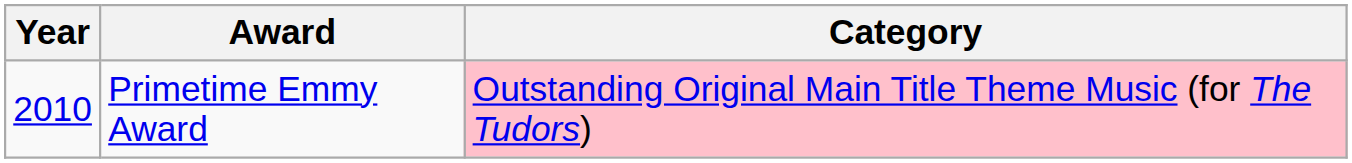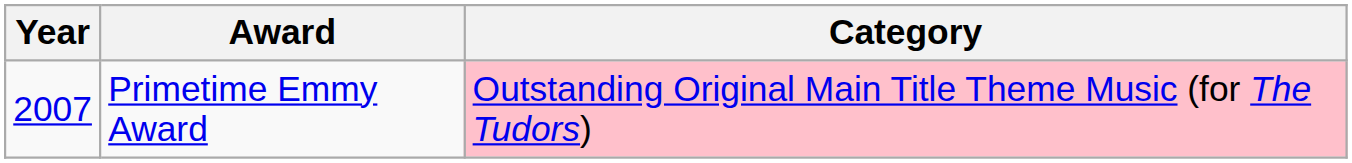Primetime Emmy Award | Year: 2010 -> 2007
